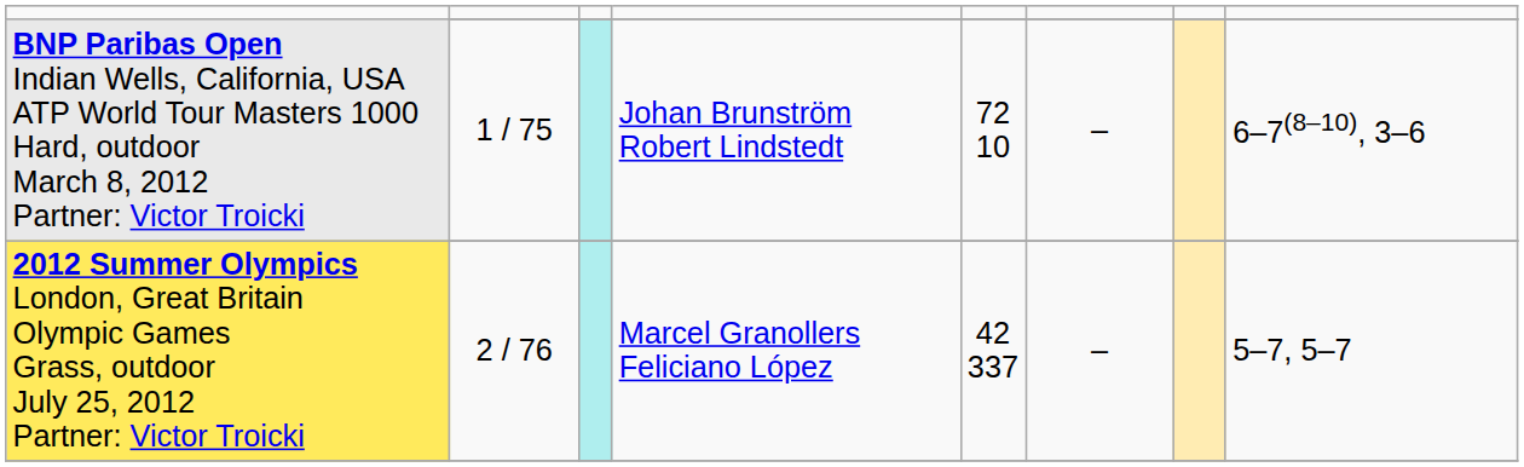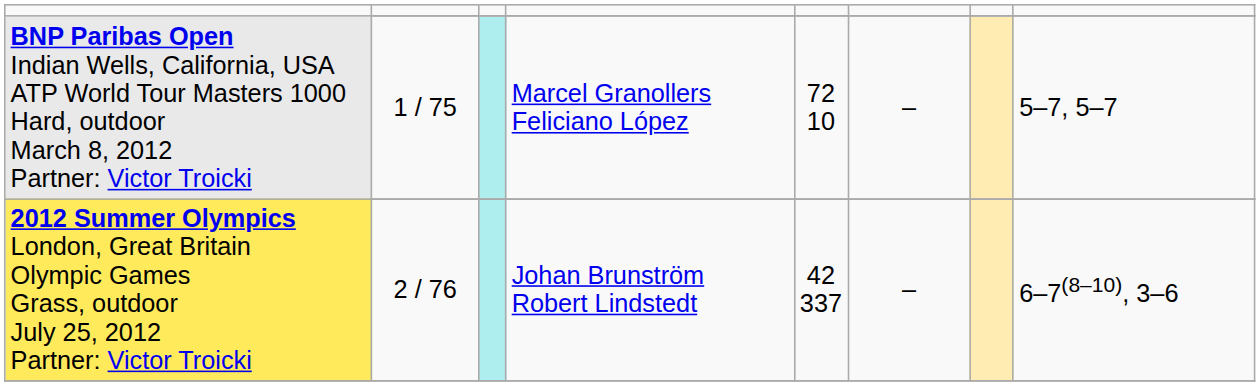1 / 75 | column 4: Johan Brunström Robert Lindstedt -> Marcel Granollers Feliciano López
1 / 75 | column 8: 6–7(8–10), 3–6 -> 5–7, 5–7
2 / 76 | column 4: Marcel Granollers Feliciano López -> Johan Brunström Robert Lindstedt
2 / 76 | column 8: 5–7, 5–7 -> 6–7(8–10), 3–6
